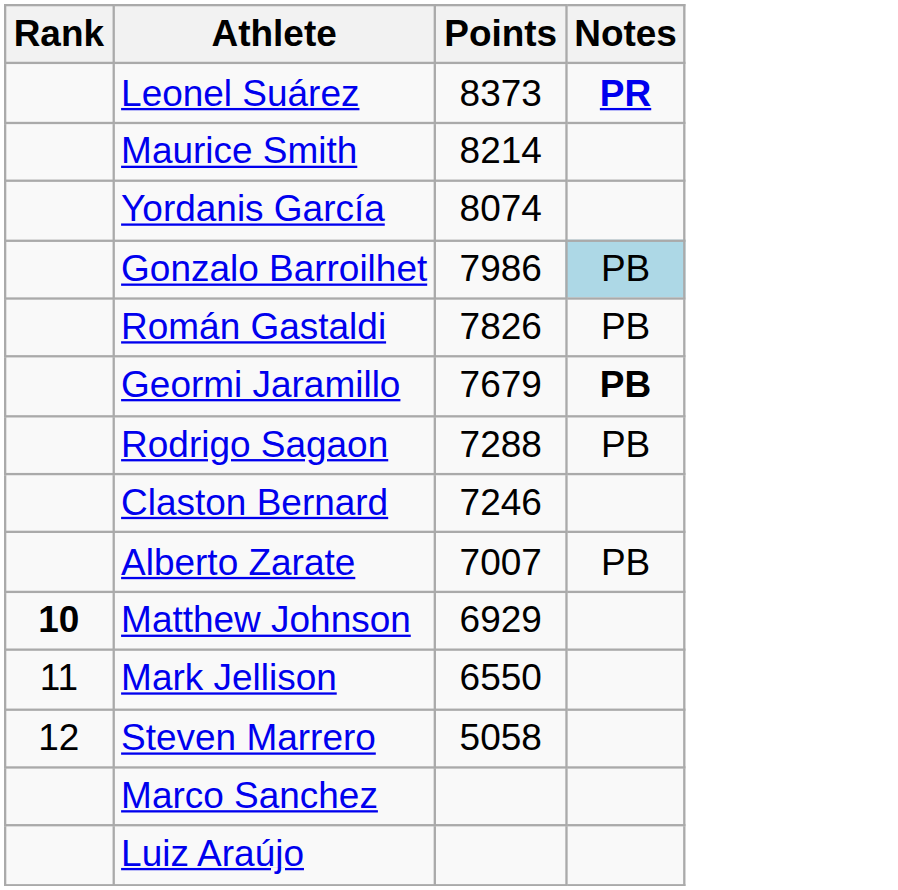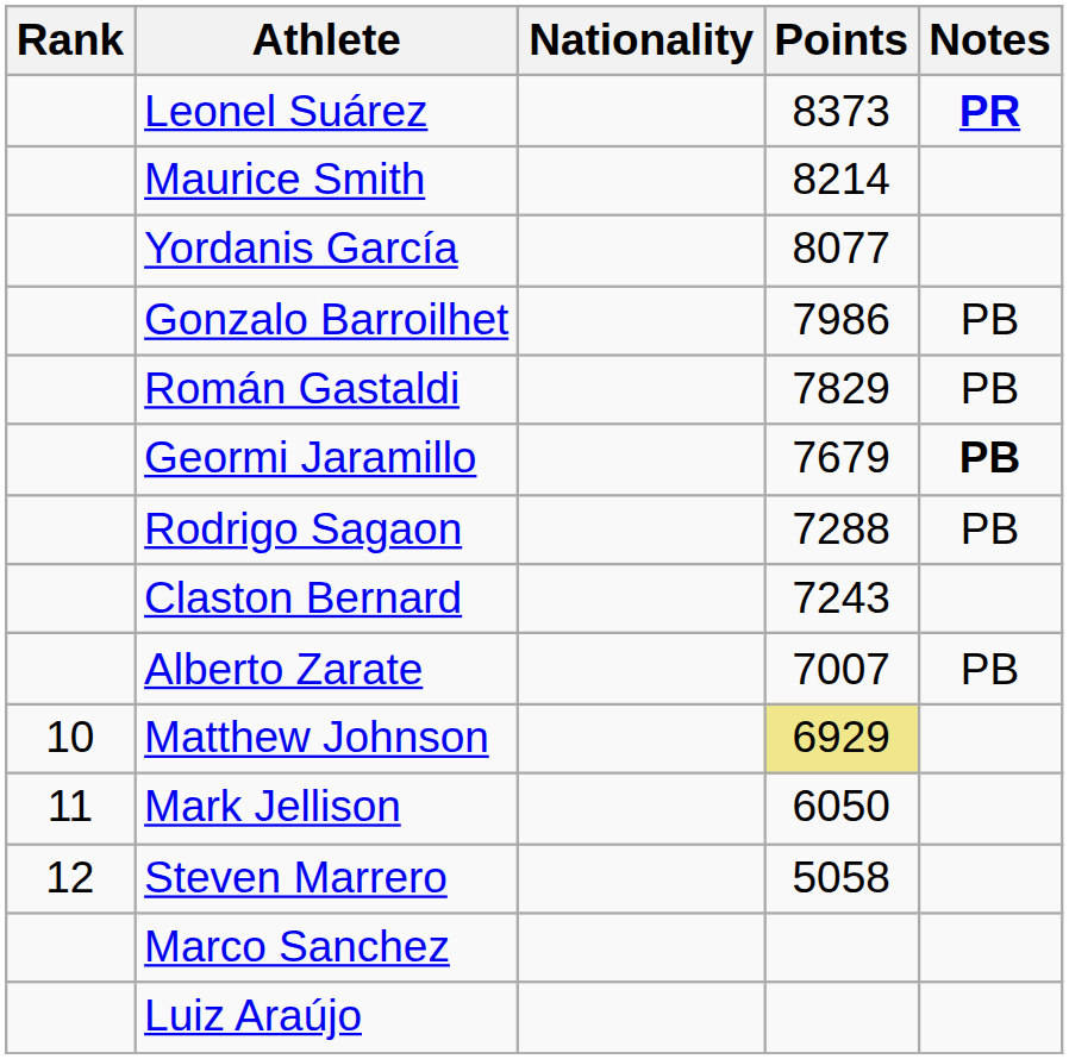+ column: Nationality
Yordanis García | Points: 8074 -> 8077
Gonzalo Barroilhet | Notes: lightblue background -> no background
Román Gastaldi | Points: 7826 -> 7829
Claston Bernard | Points: 7246 -> 7243
Matthew Johnson | Rank: bold -> normal
Matthew Johnson | Points: no background -> khaki background
Mark Jellison | Points: 6550 -> 6050
